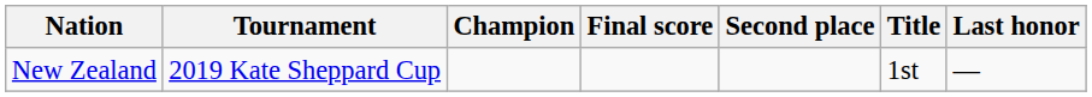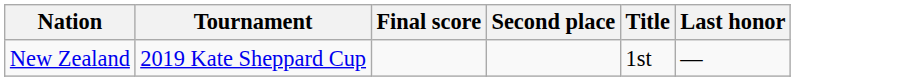- column: Champion
